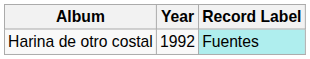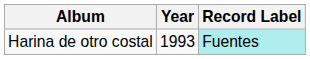Harina de otro costal | Year: 1992 -> 1993
